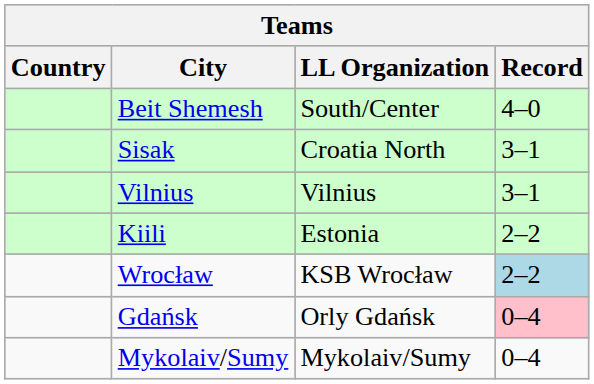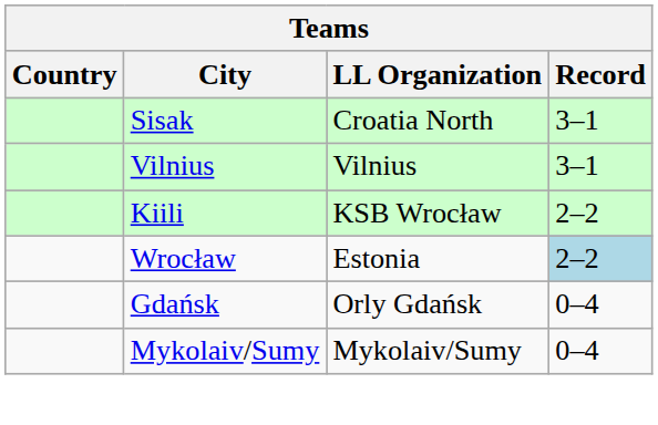- row: Beit Shemesh | South/Center | 4–0
Kiili | LL Organization: Estonia -> KSB Wrocław
Wrocław | LL Organization: KSB Wrocław -> Estonia
Gdańsk | Record: pink background -> no background
